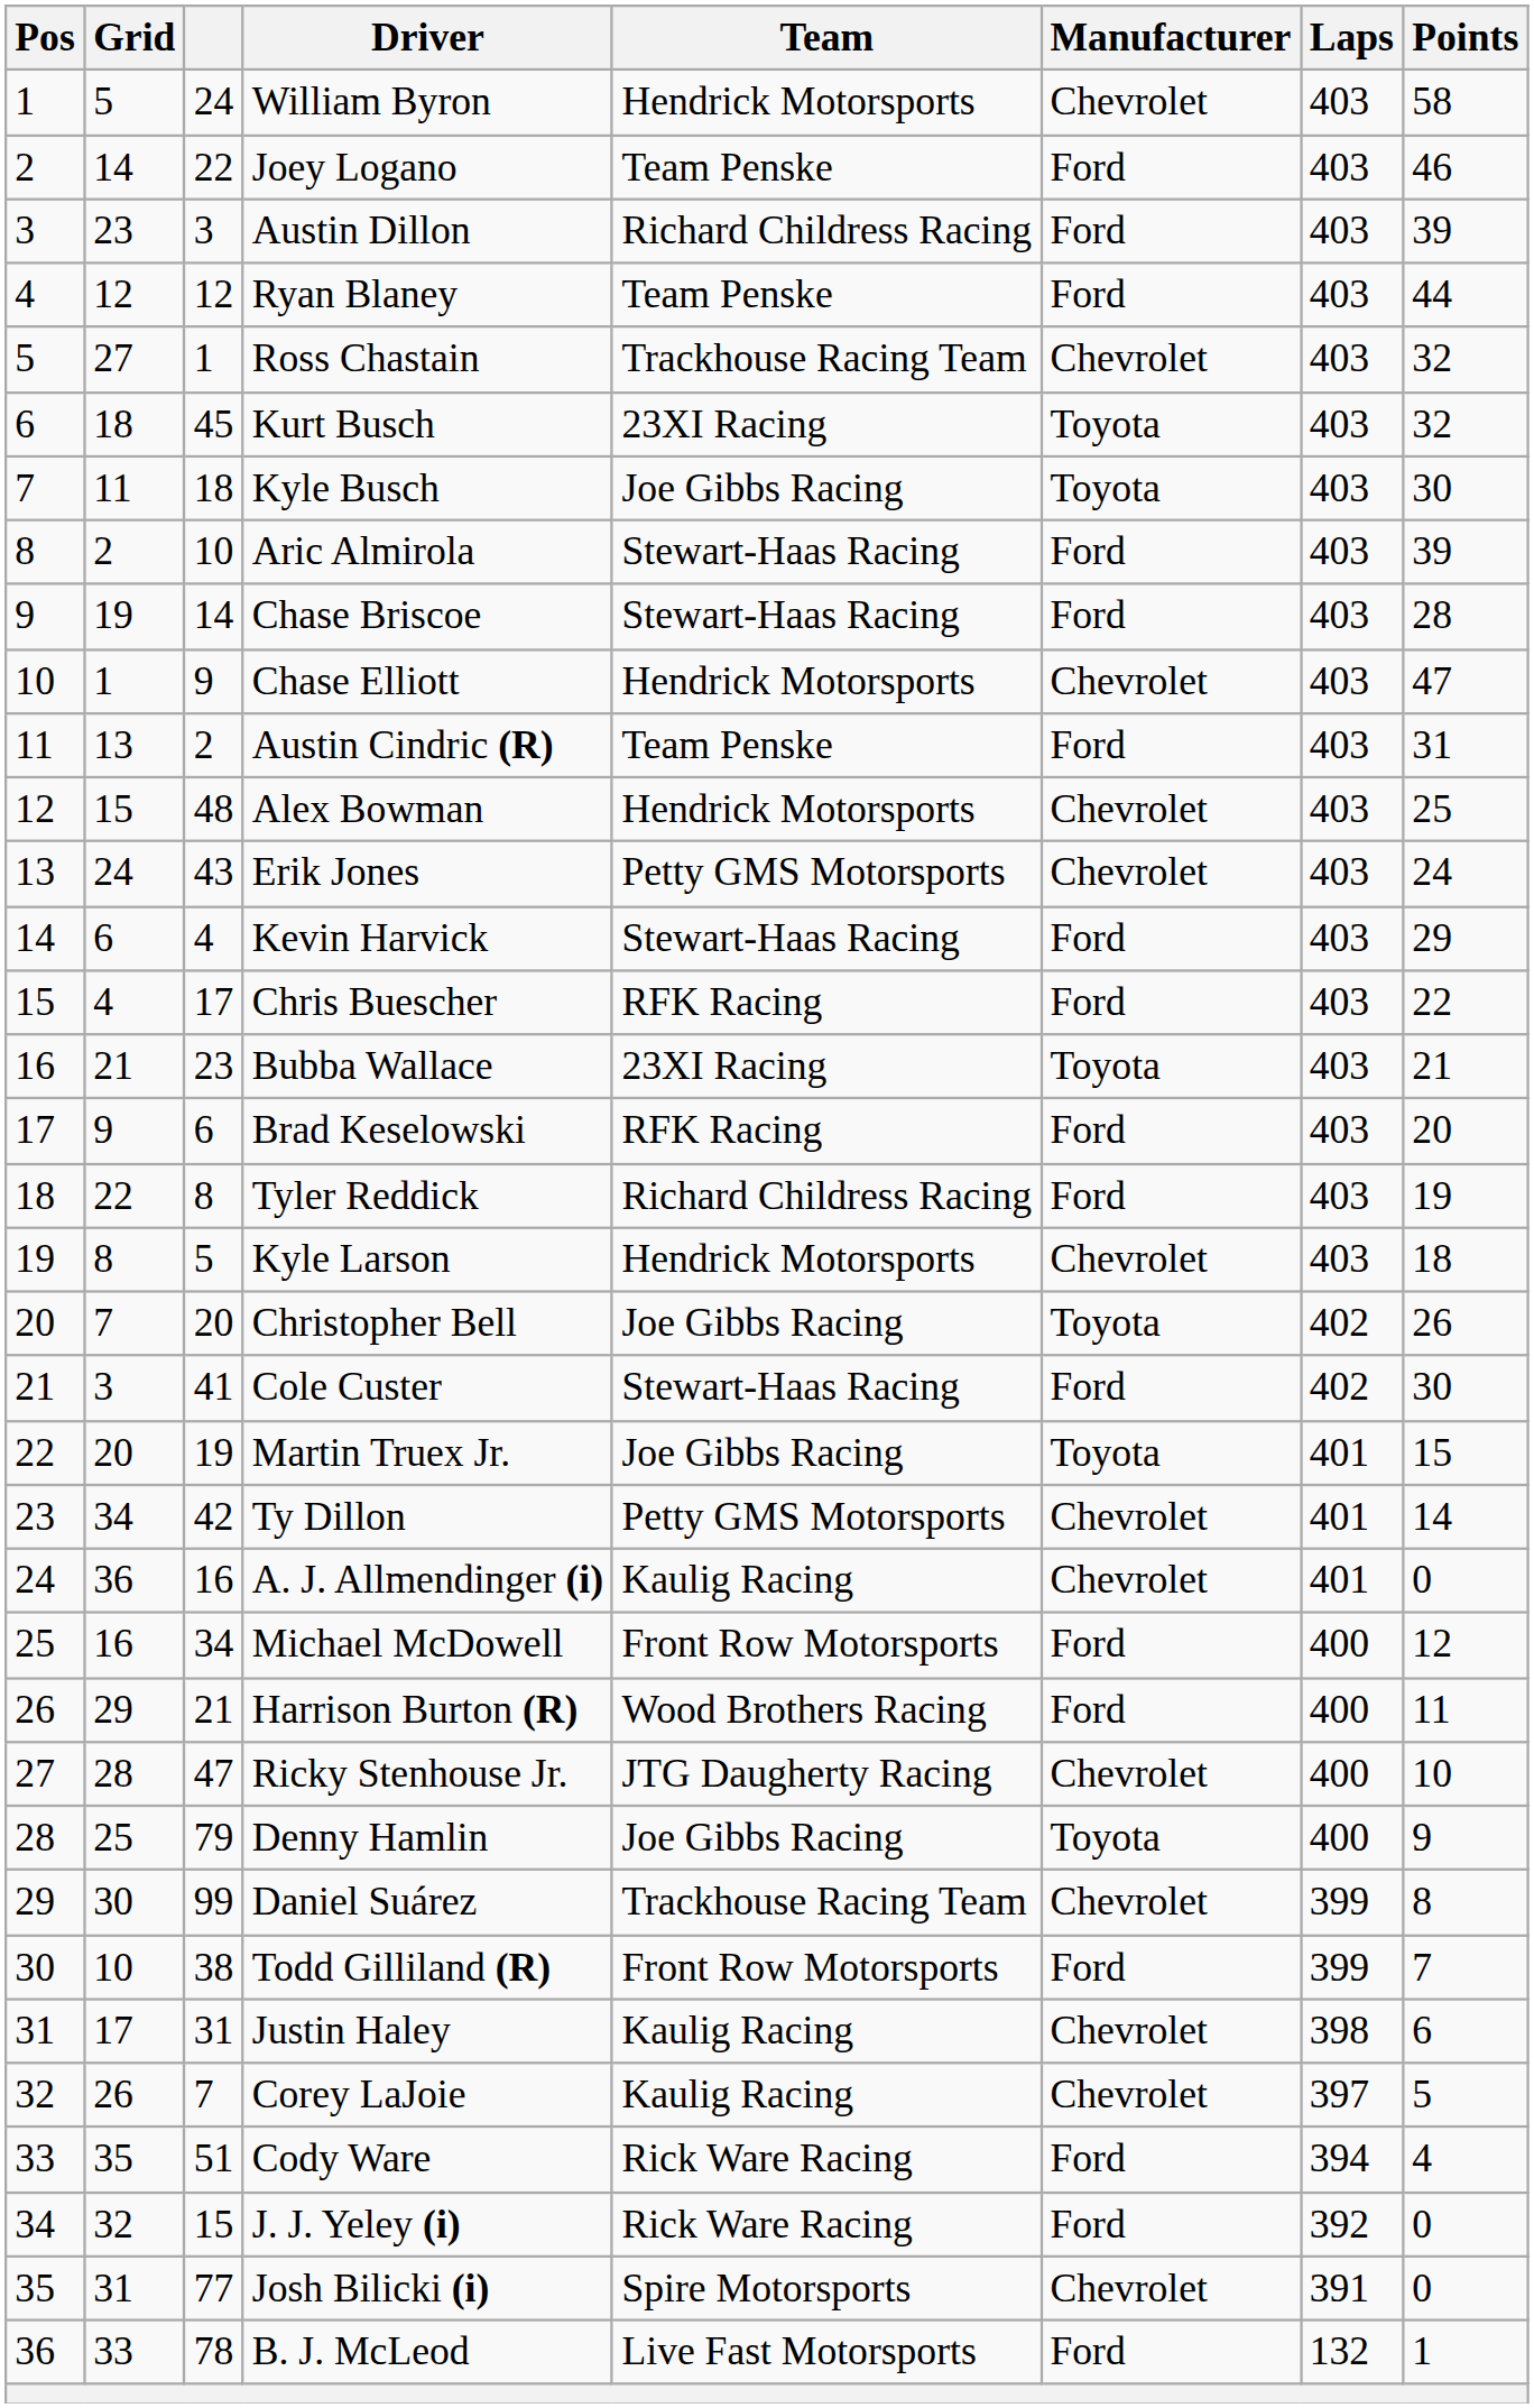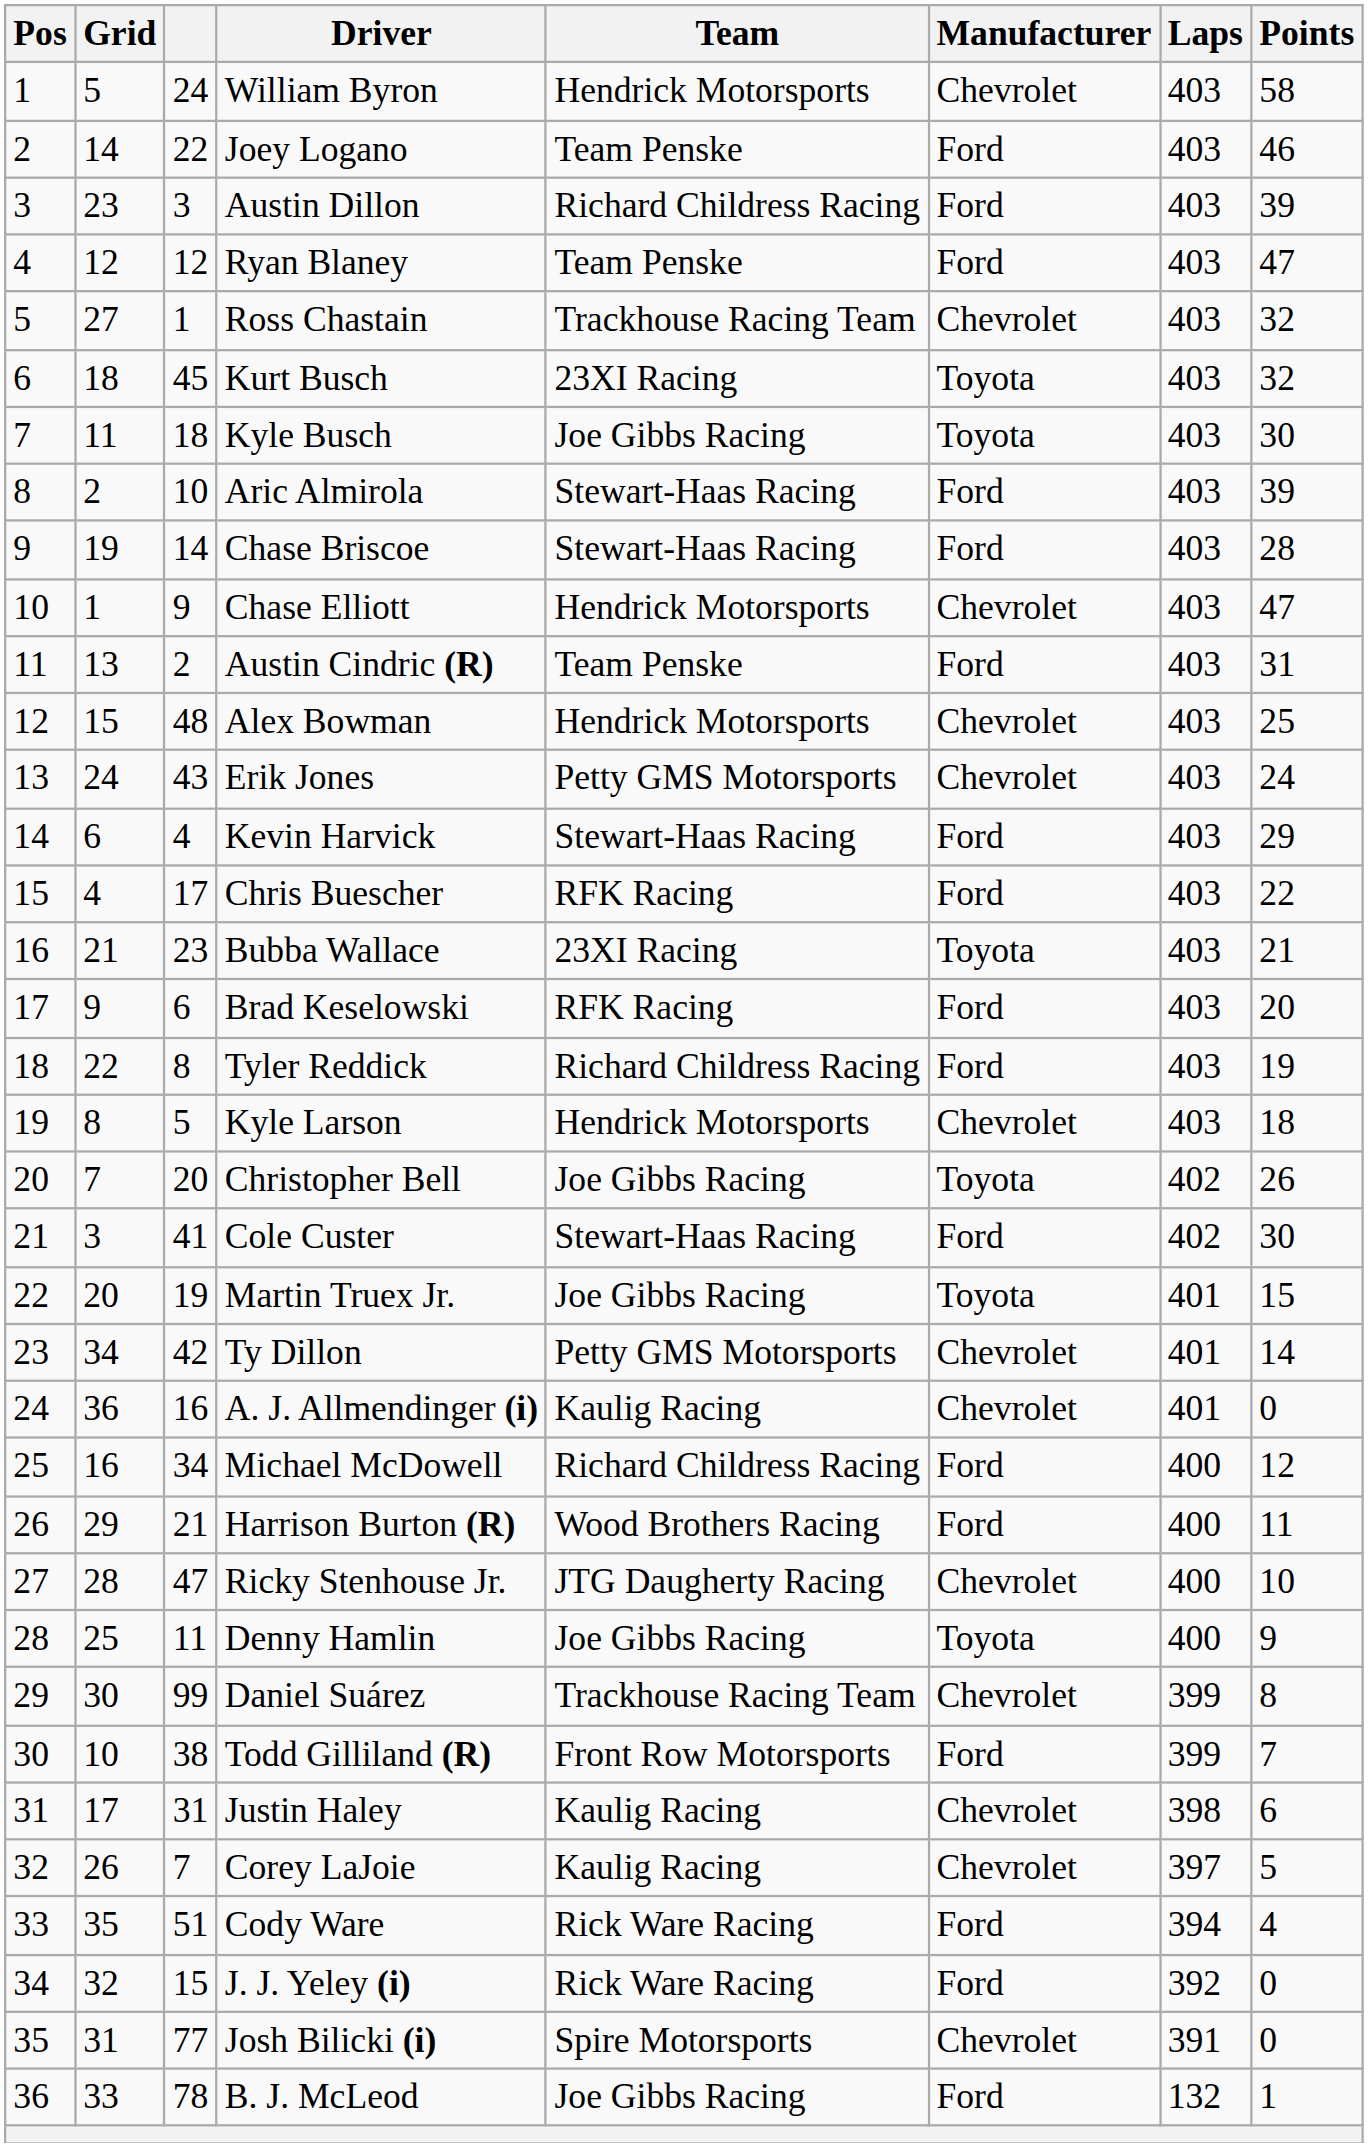Ryan Blaney | Points: 44 -> 47
Michael McDowell | Team: Front Row Motorsports -> Richard Childress Racing
Denny Hamlin | column 3: 79 -> 11
B. J. McLeod | Team: Live Fast Motorsports -> Joe Gibbs Racing
